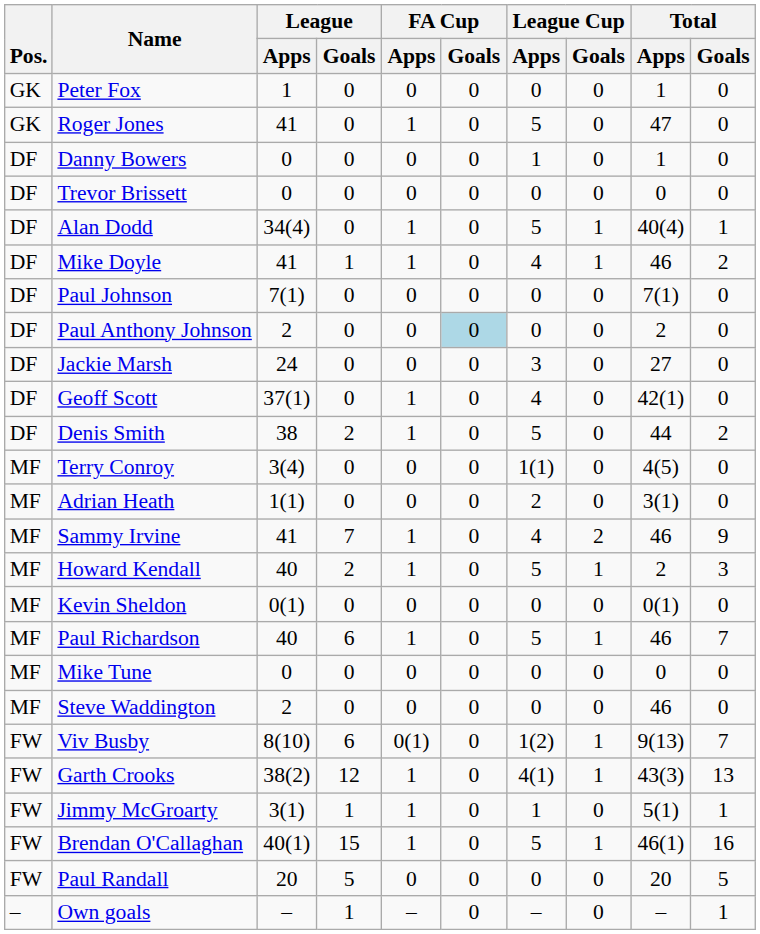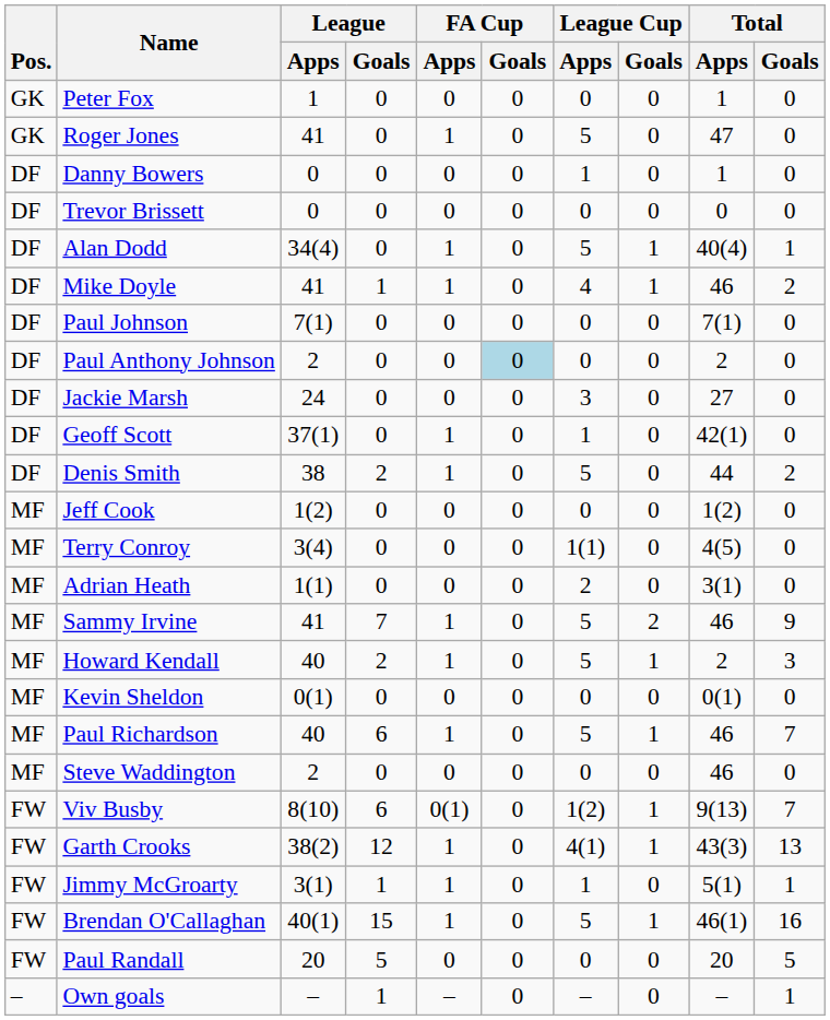Geoff Scott | League Cup / Apps: 4 -> 1
+ row: MF | Jeff Cook | 1(2) | 0 | 0 | 0 | 0 | 0 | 1(2) | 0
Sammy Irvine | League Cup / Apps: 4 -> 5
- row: MF | Mike Tune | 0 | 0 | 0 | 0 | 0 | 0 | 0 | 0
